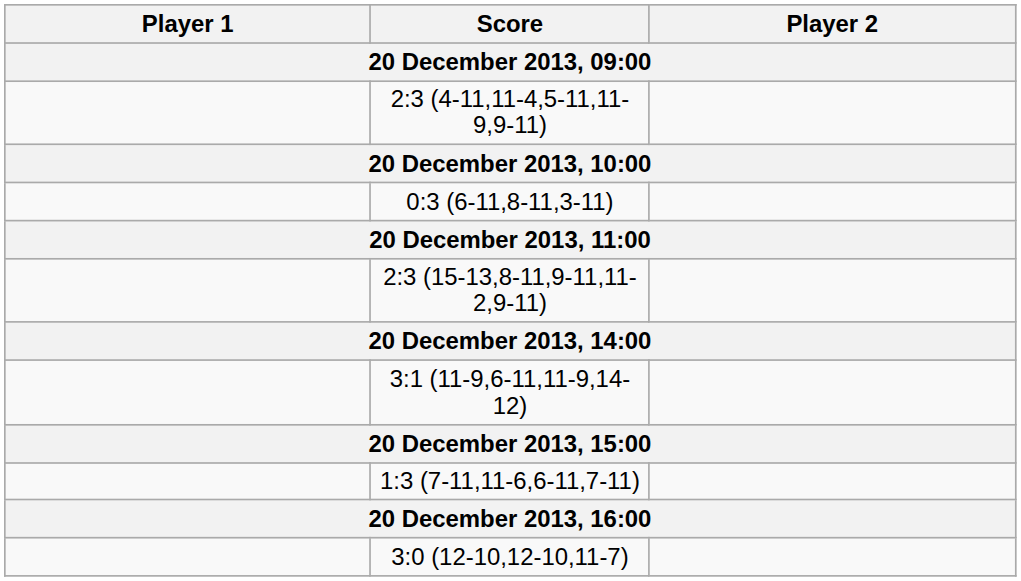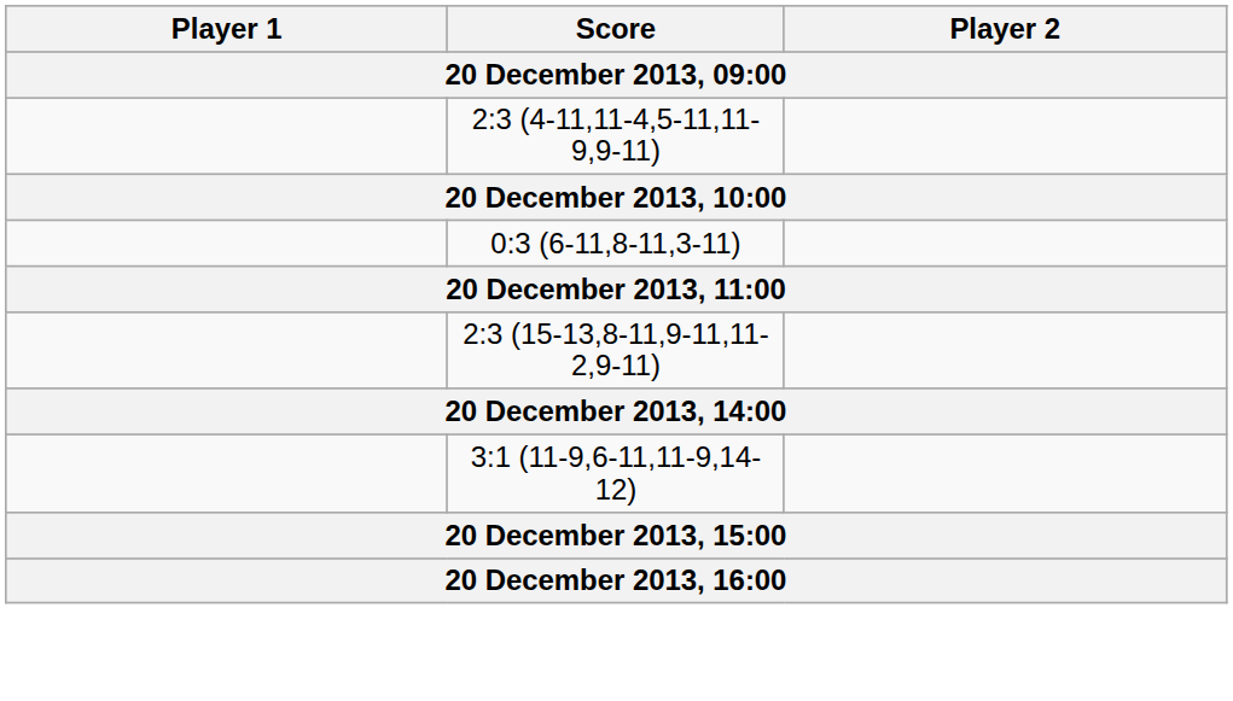- row: 1:3 (7-11,11-6,6-11,7-11)
- row: 3:0 (12-10,12-10,11-7)
